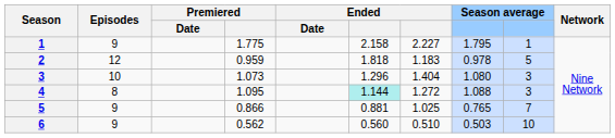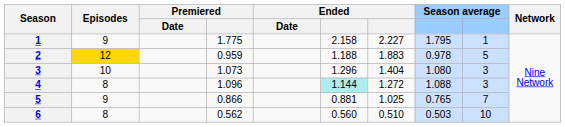2 | Episodes: no background -> gold background
2 | column 6: 1.818 -> 1.188
2 | column 7: 1.183 -> 1.883
4 | Premiered: 1.095 -> 1.096
6 | Episodes: 9 -> 8
